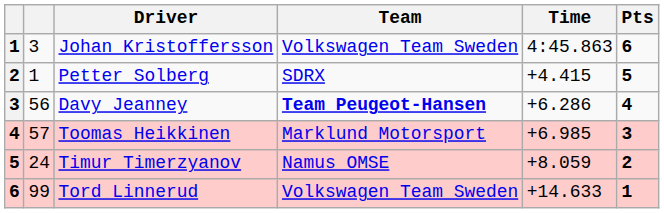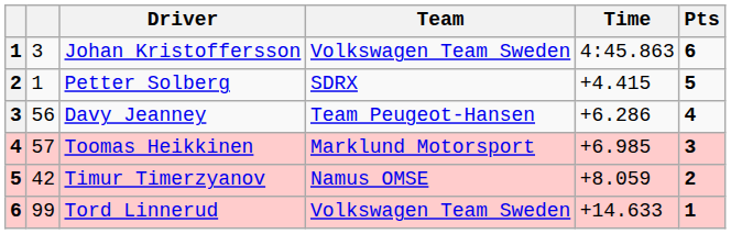Davy Jeanney | Team: bold -> normal
Timur Timerzyanov | column 2: 24 -> 42
